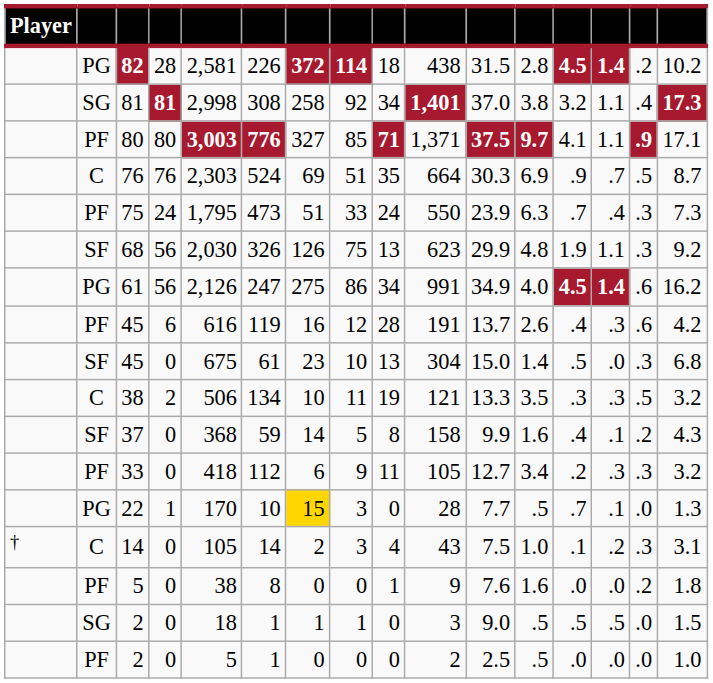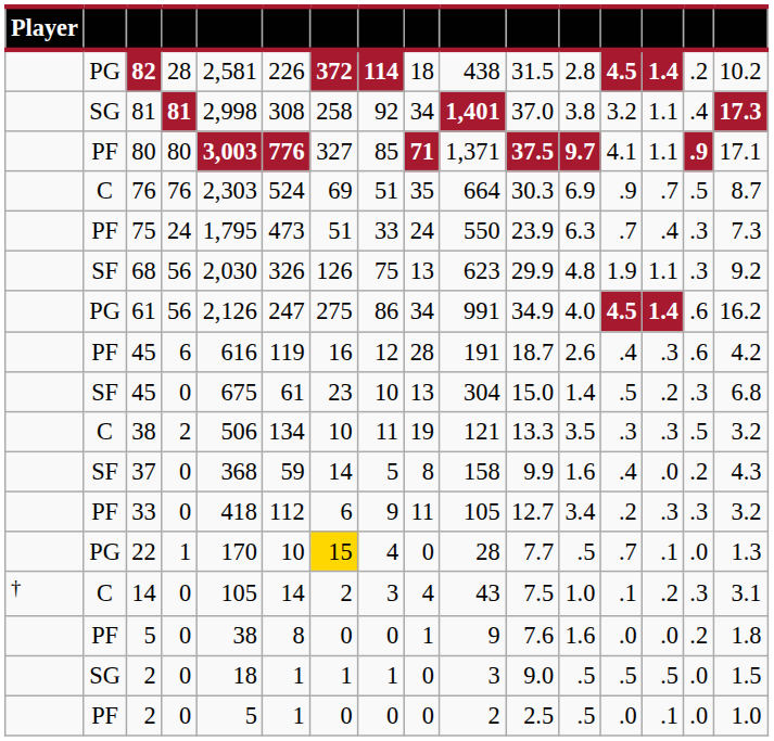PF / 45 | column 11: 13.7 -> 18.7
SF / 45 | column 14: .0 -> .2
37 | column 14: .1 -> .0
22 | column 8: 3 -> 4
PF / 2 | column 14: .0 -> .1
